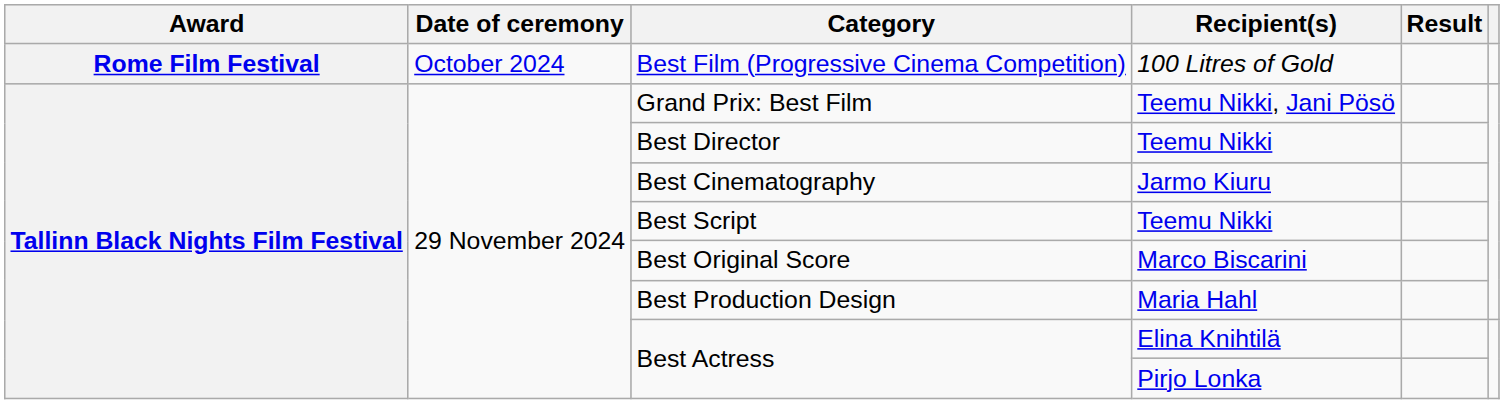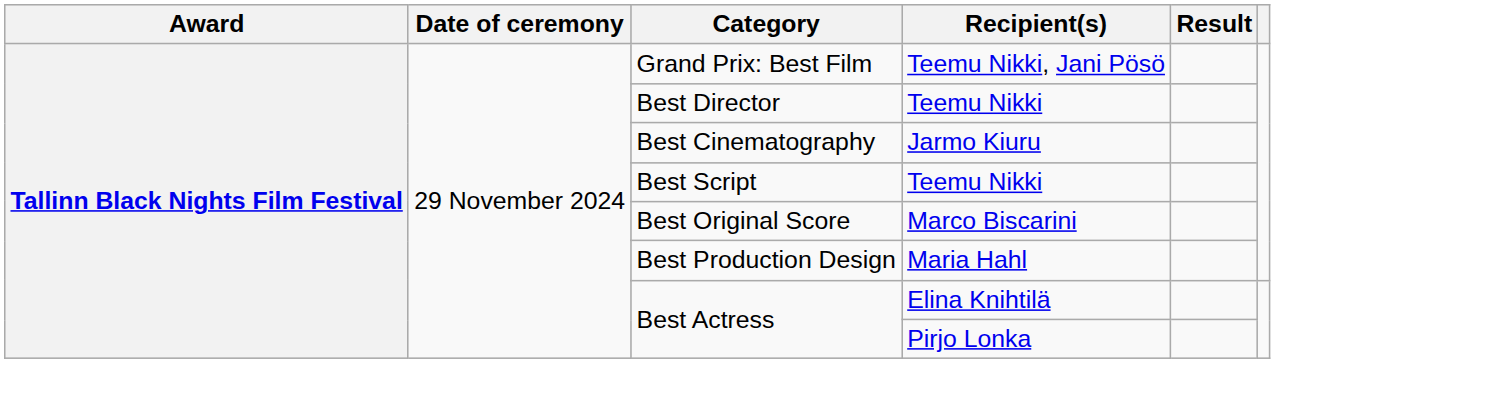- row: Rome Film Festival | October 2024 | Best Film (Progressive Cinema Competition) | 100 Litres of Gold
